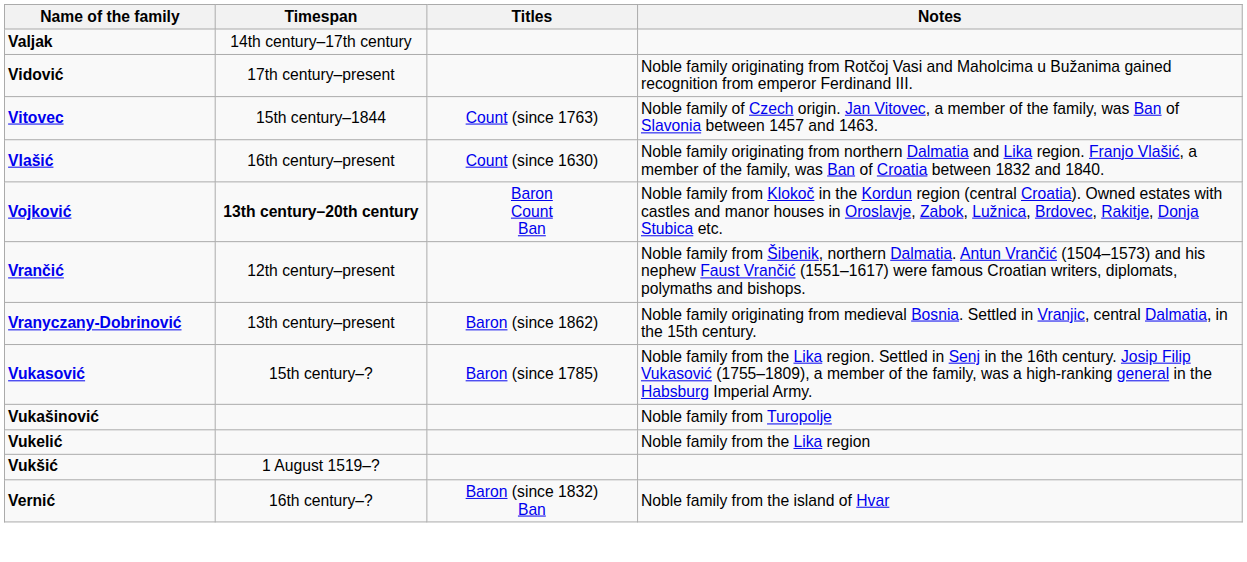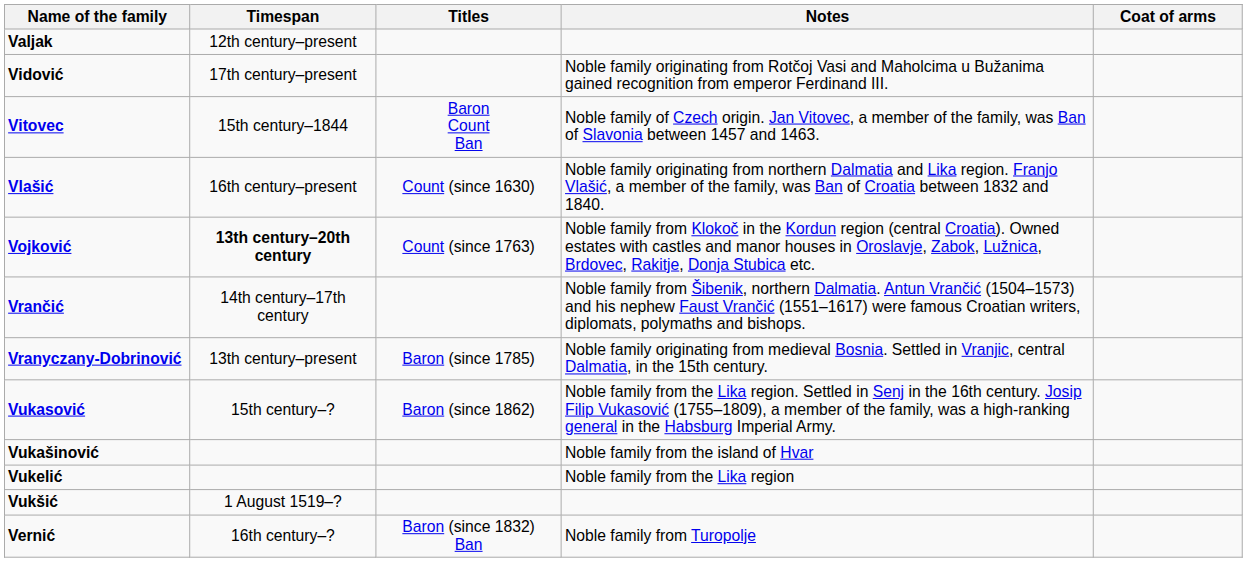+ column: Coat of arms
Valjak | Timespan: 14th century–17th century -> 12th century–present
Vitovec | Titles: Count (since 1763) -> Baron Count Ban
Vojković | Titles: Baron Count Ban -> Count (since 1763)
Vrančić | Timespan: 12th century–present -> 14th century–17th century
Vranyczany-Dobrinović | Titles: Baron (since 1862) -> Baron (since 1785)
Vukasović | Titles: Baron (since 1785) -> Baron (since 1862)
Vukašinović | Notes: Noble family from Turopolje -> Noble family from the island of Hvar
Vernić | Notes: Noble family from the island of Hvar -> Noble family from Turopolje
